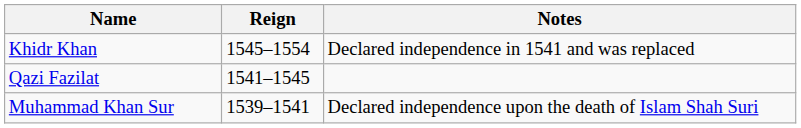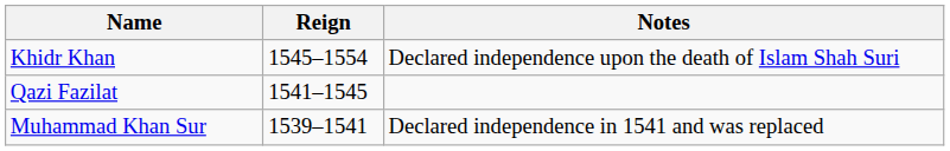Khidr Khan | Notes: Declared independence in 1541 and was replaced -> Declared independence upon the death of Islam Shah Suri
Muhammad Khan Sur | Notes: Declared independence upon the death of Islam Shah Suri -> Declared independence in 1541 and was replaced
